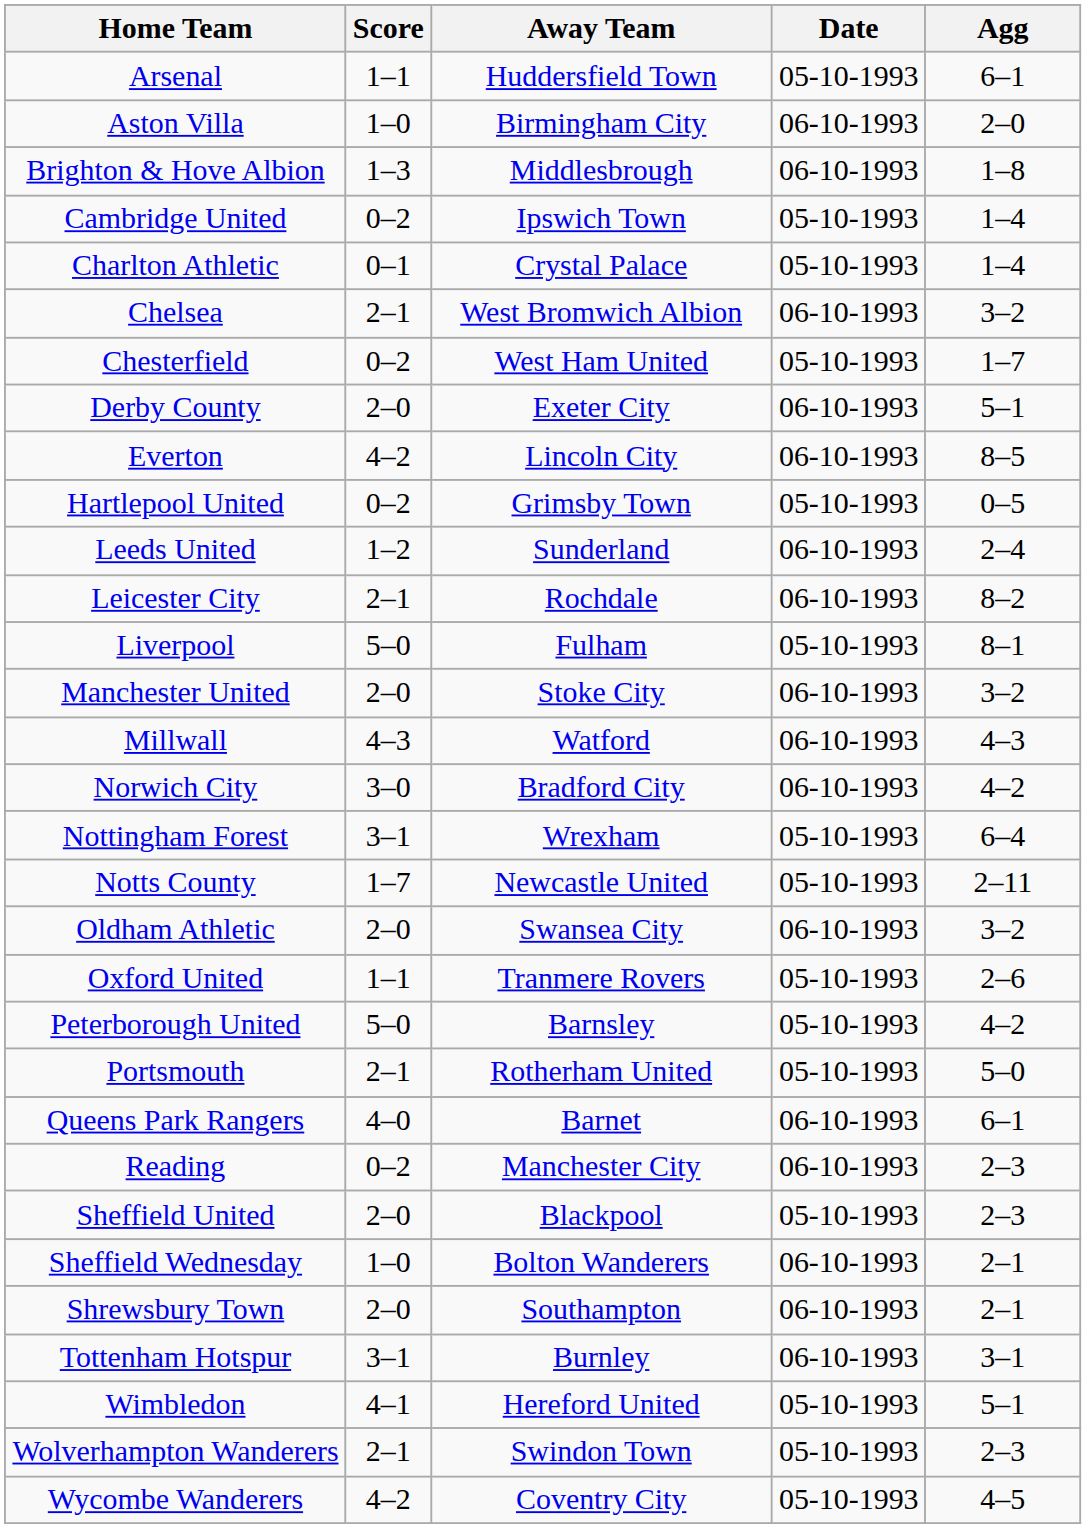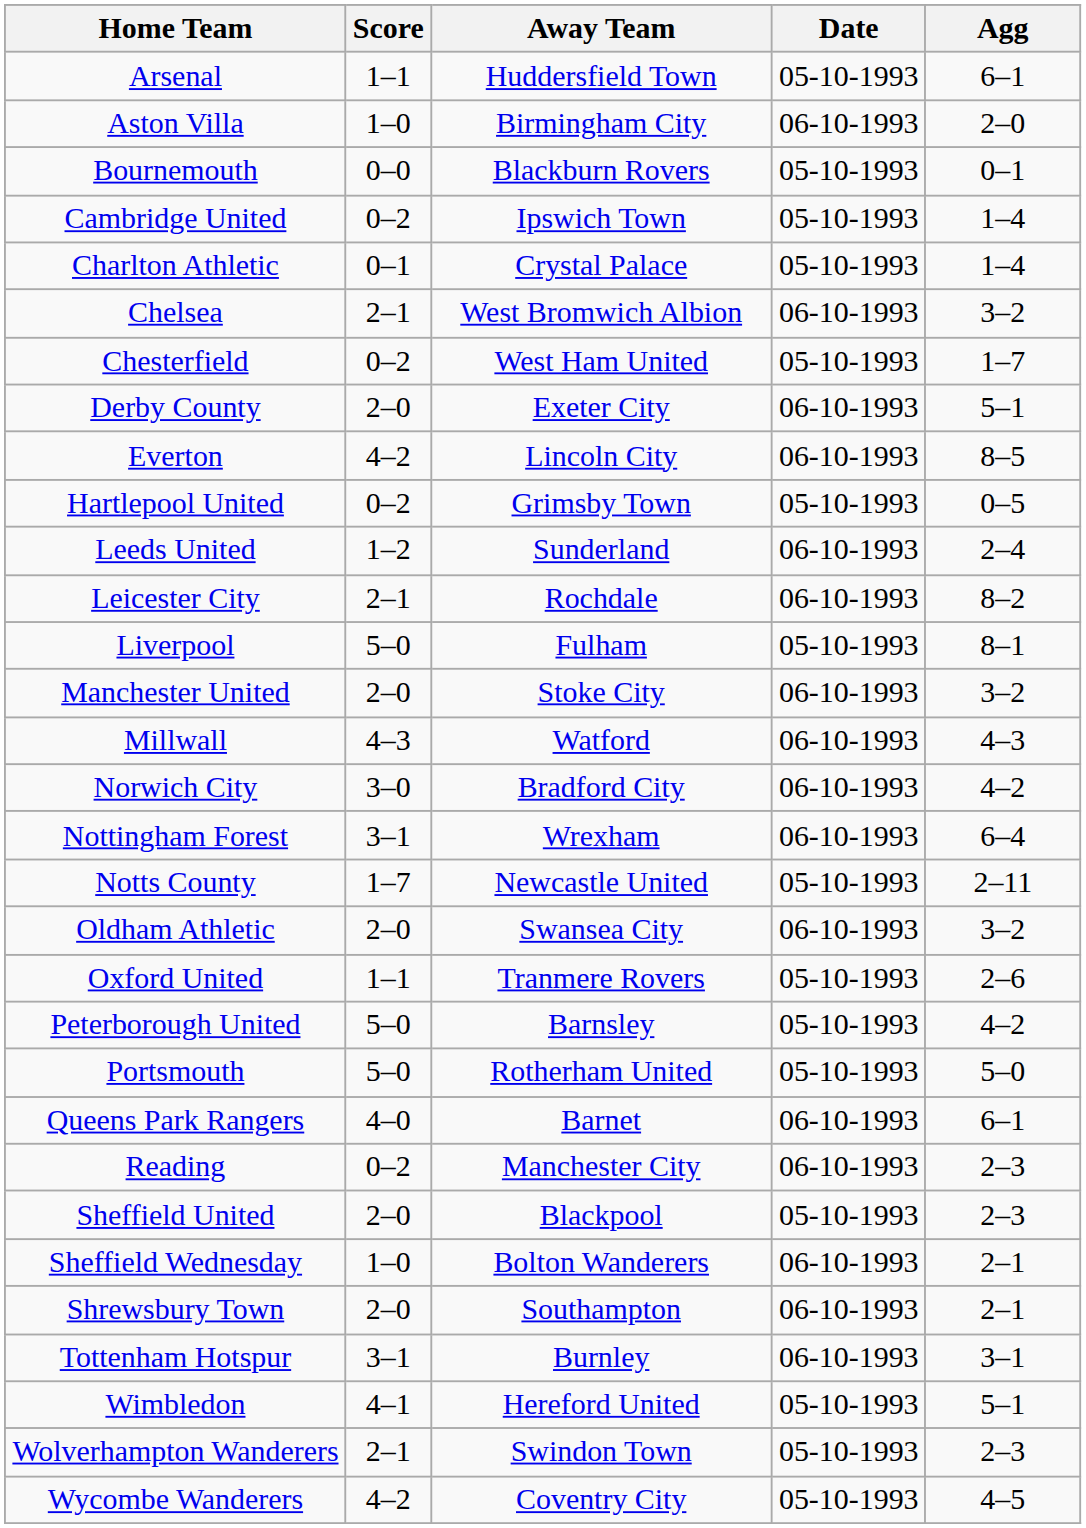+ row: Bournemouth | 0–0 | Blackburn Rovers | 05-10-1993 | 0–1
- row: Brighton & Hove Albion | 1–3 | Middlesbrough | 06-10-1993 | 1–8
Nottingham Forest | Date: 05-10-1993 -> 06-10-1993
Portsmouth | Score: 2–1 -> 5–0
